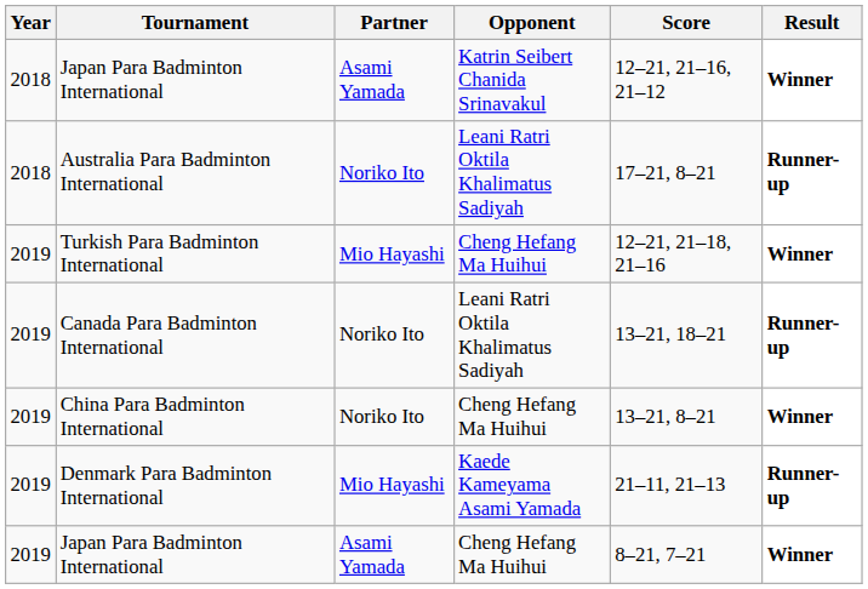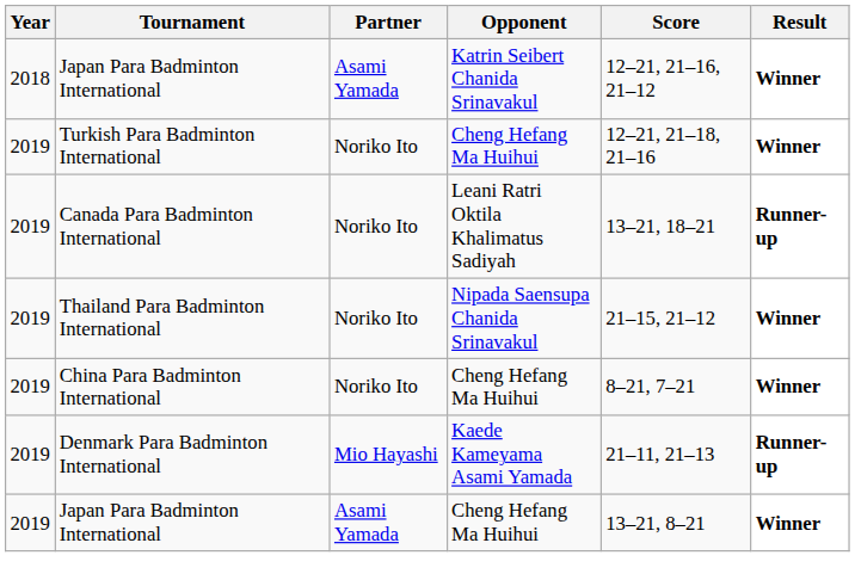- row: 2018 | Australia Para Badminton International | Noriko Ito | Leani Ratri Oktila Khalimatus Sadiyah | 17–21, 8–21 | Runner-up
Turkish Para Badminton International | Partner: Mio Hayashi -> Noriko Ito
+ row: 2019 | Thailand Para Badminton International | Noriko Ito | Nipada Saensupa Chanida Srinavakul | 21–15, 21–12 | Winner
China Para Badminton International | Score: 13–21, 8–21 -> 8–21, 7–21
Japan Para Badminton International / Cheng Hefang Ma Huihui | Score: 8–21, 7–21 -> 13–21, 8–21
